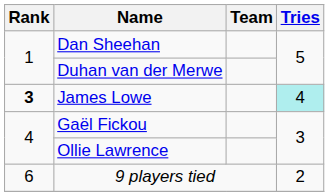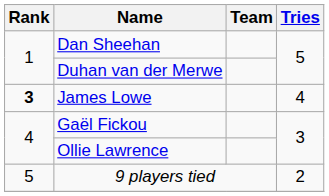James Lowe | Tries: paleturquoise background -> no background
9 players tied | Rank: 6 -> 5
